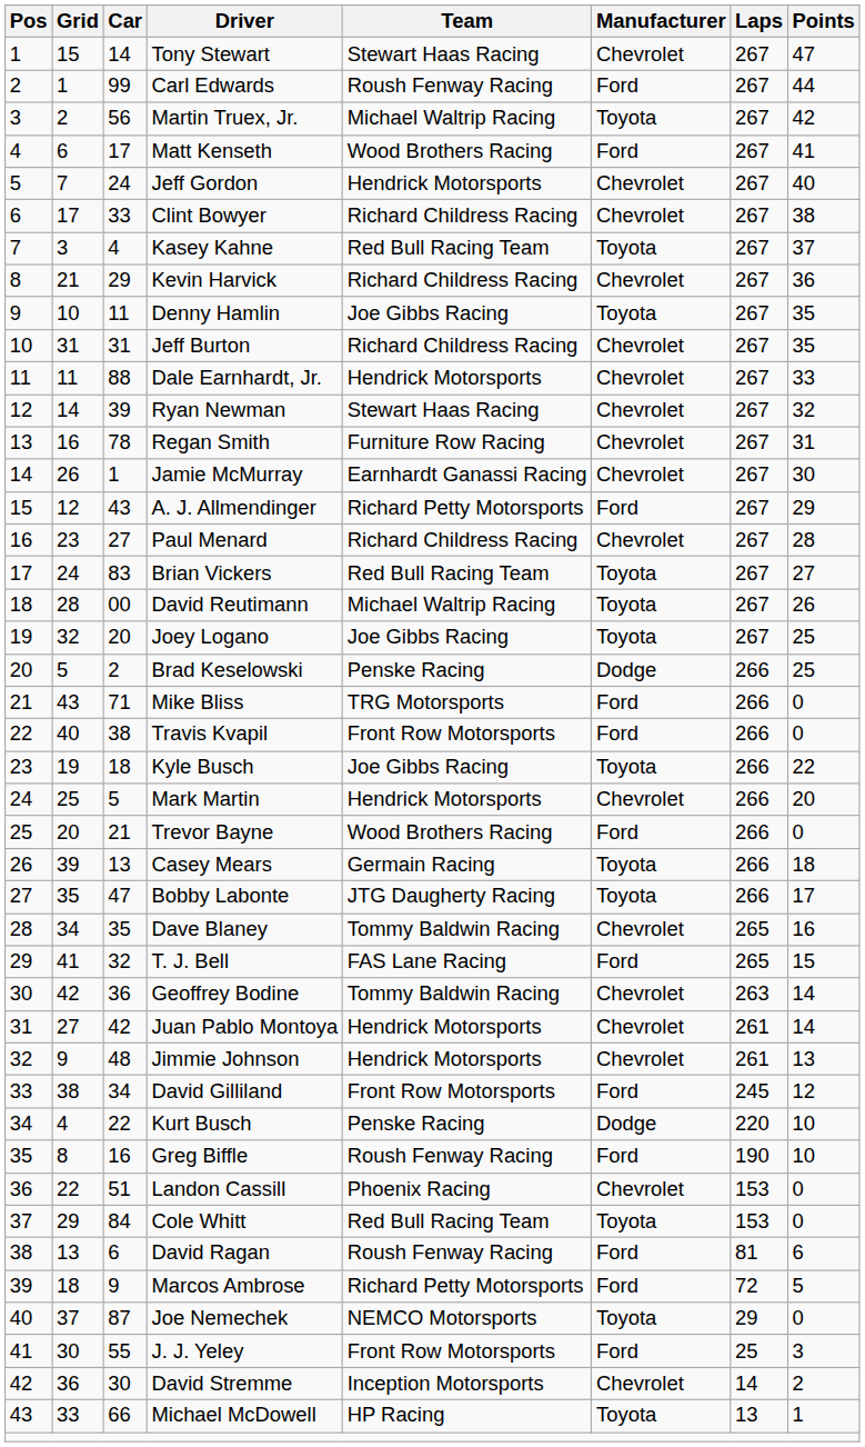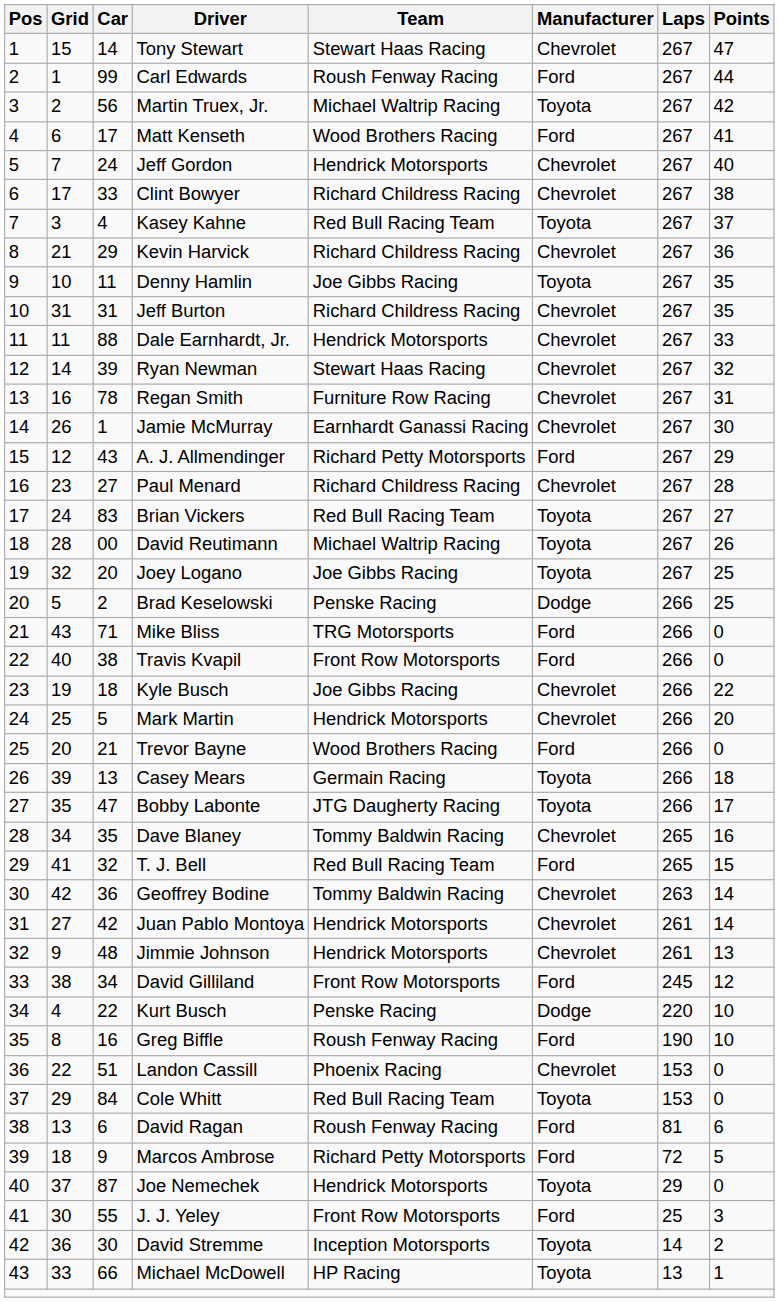Kyle Busch | Manufacturer: Toyota -> Chevrolet
T. J. Bell | Team: FAS Lane Racing -> Red Bull Racing Team
Joe Nemechek | Team: NEMCO Motorsports -> Hendrick Motorsports
David Stremme | Manufacturer: Chevrolet -> Toyota
